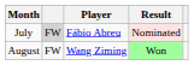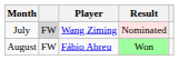July | Player: Fábio Abreu -> Wang Ziming
August | Player: Wang Ziming -> Fábio Abreu
